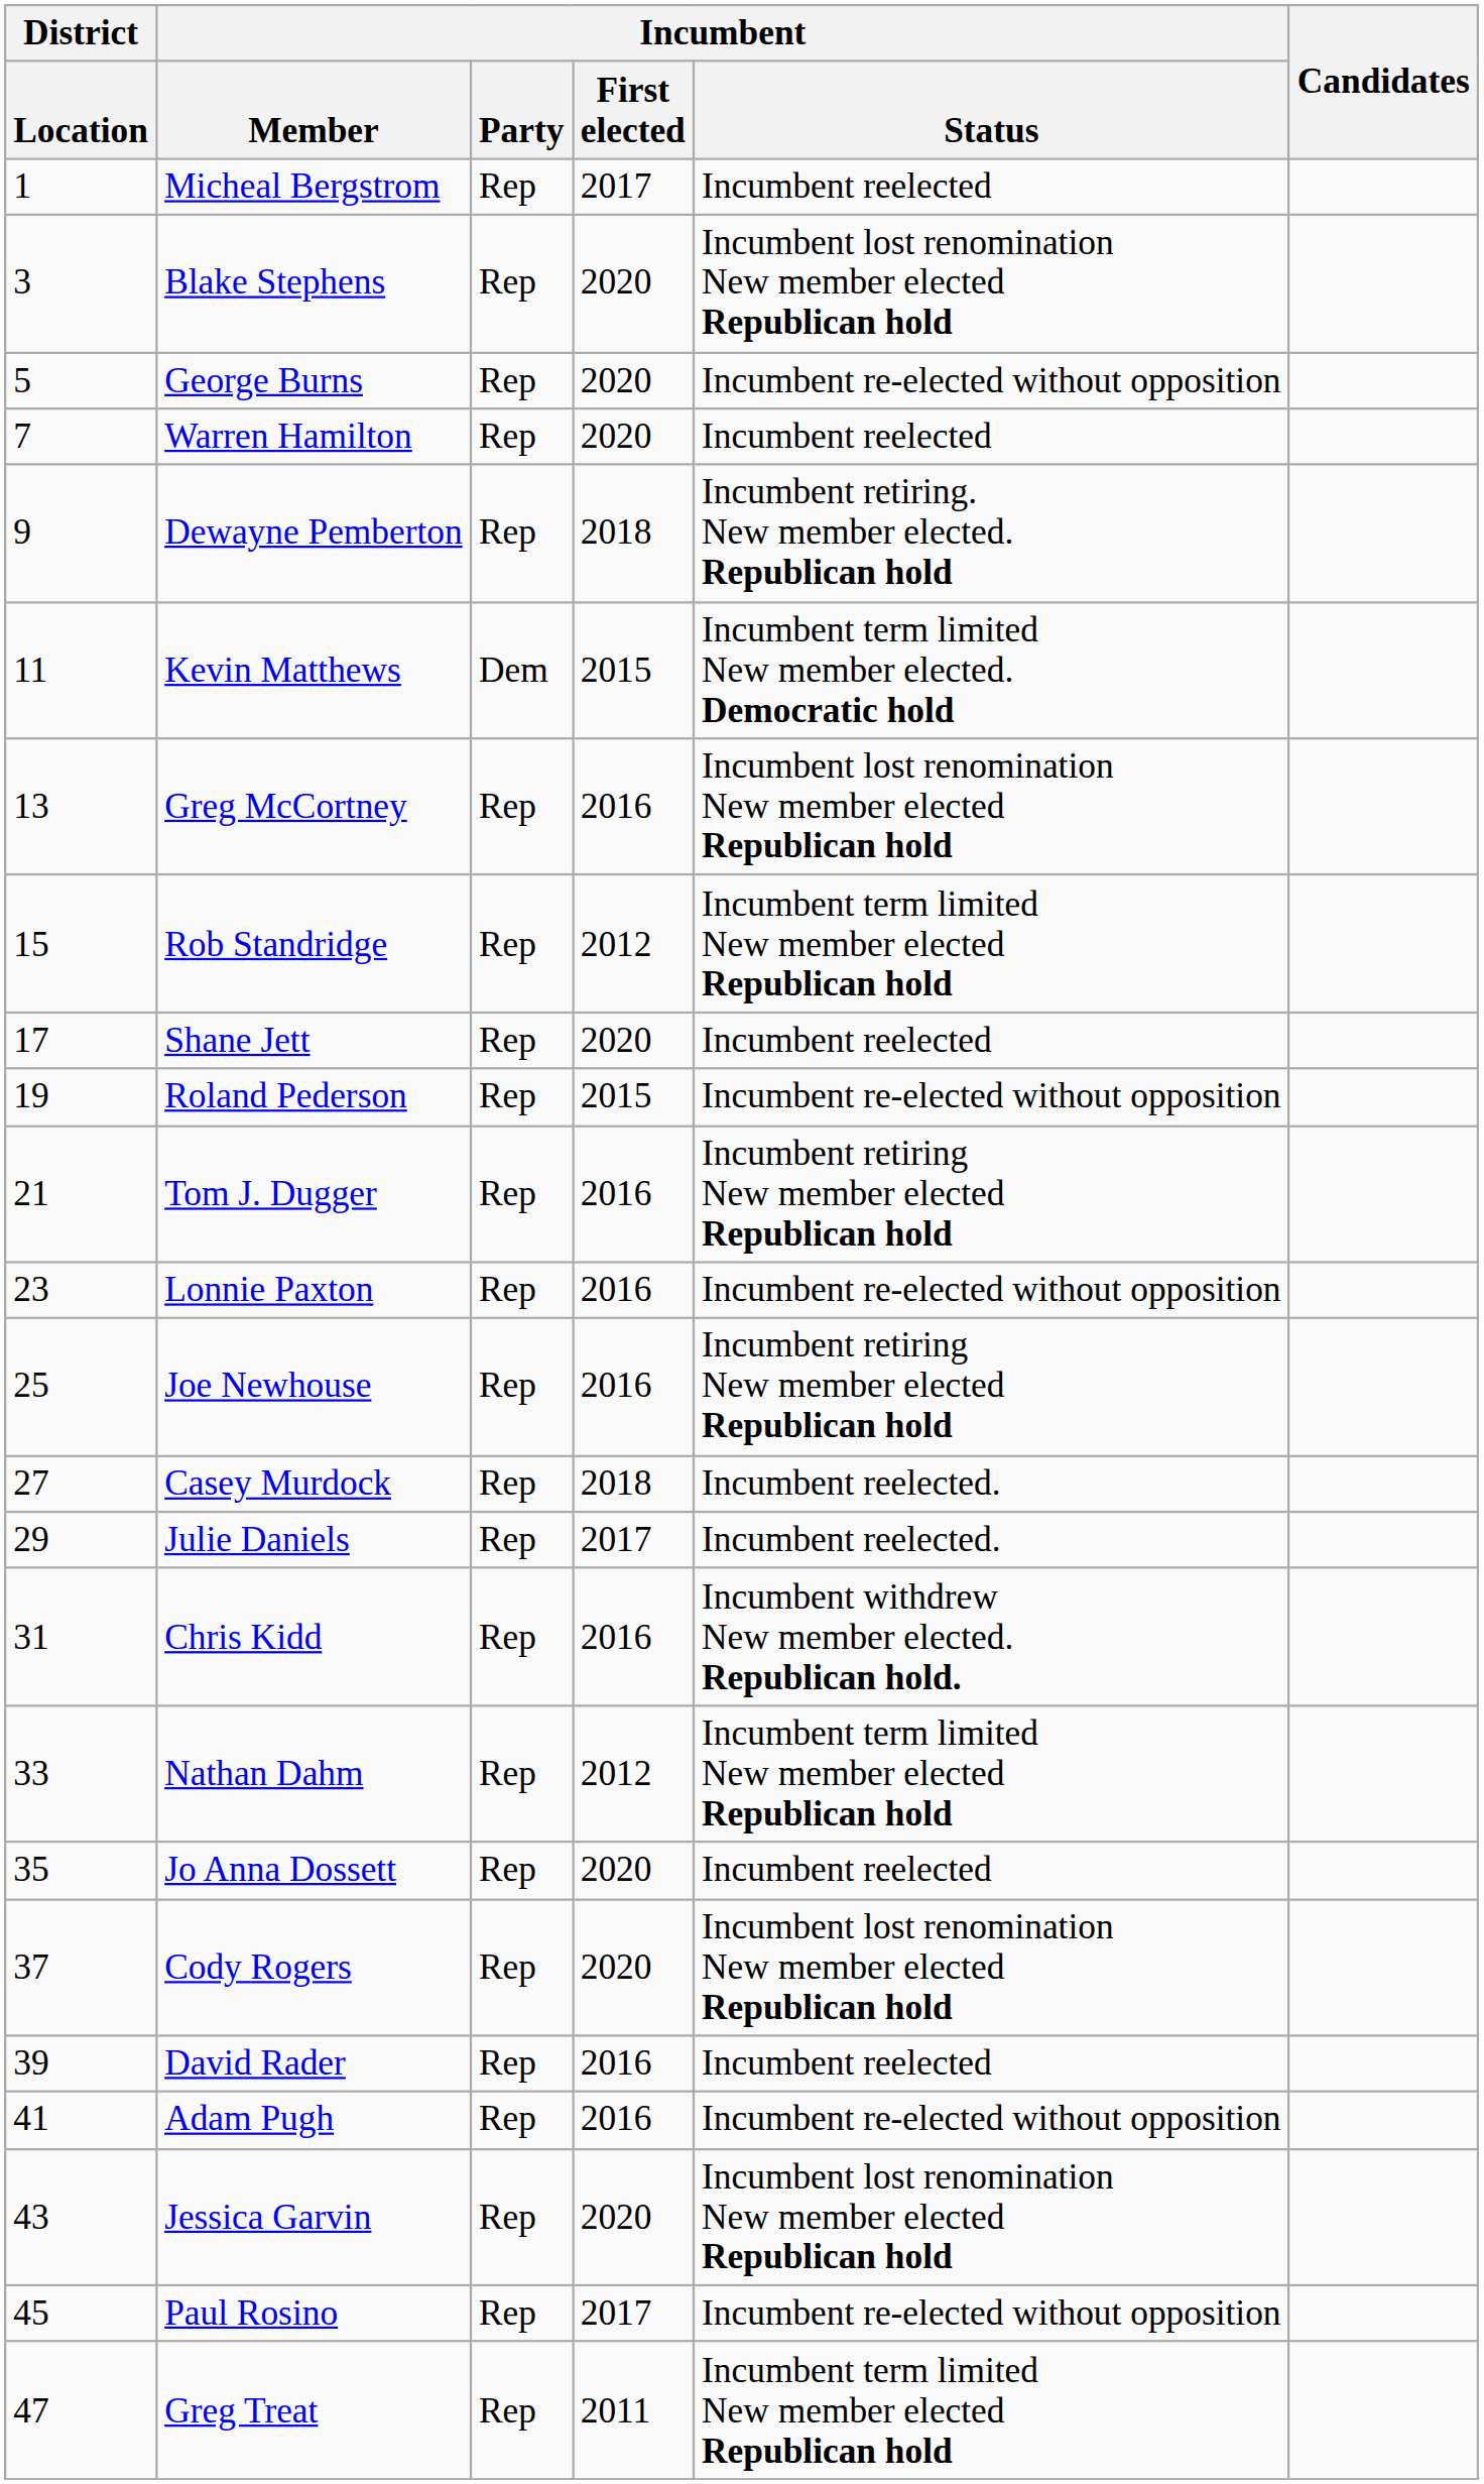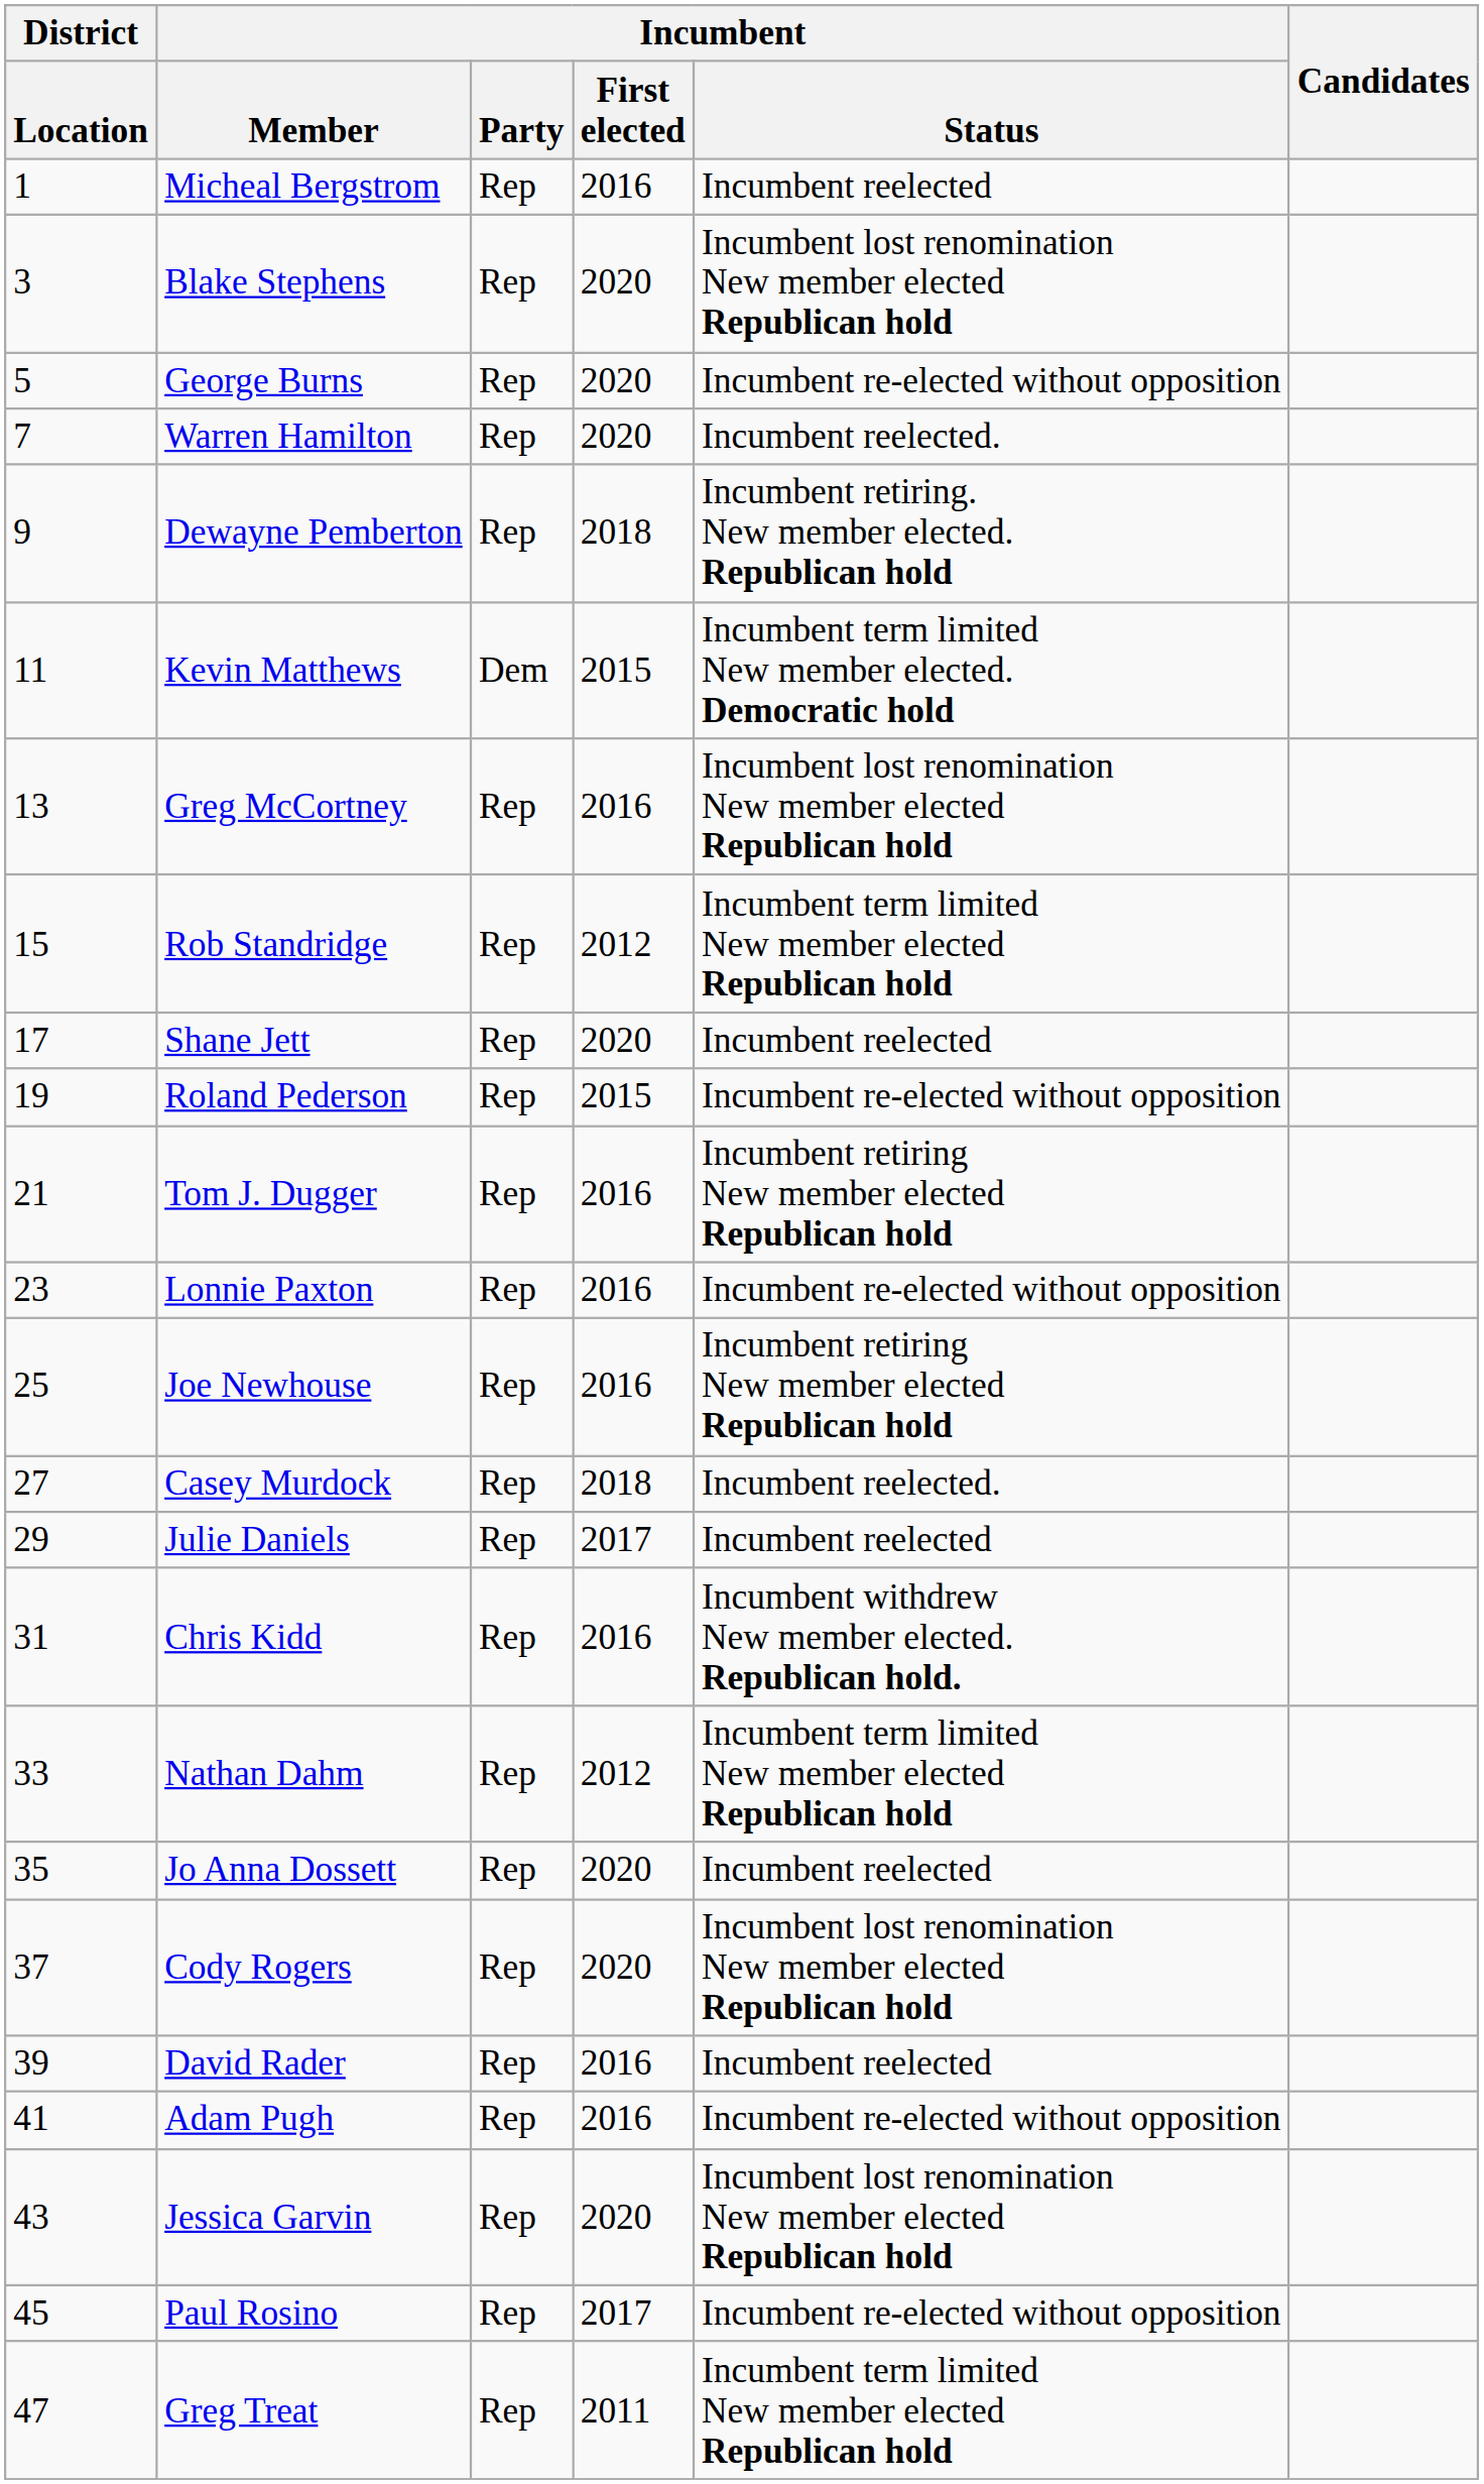Micheal Bergstrom | Incumbent / First elected: 2017 -> 2016
Warren Hamilton | Incumbent / Status: Incumbent reelected -> Incumbent reelected.
Julie Daniels | Incumbent / Status: Incumbent reelected. -> Incumbent reelected
